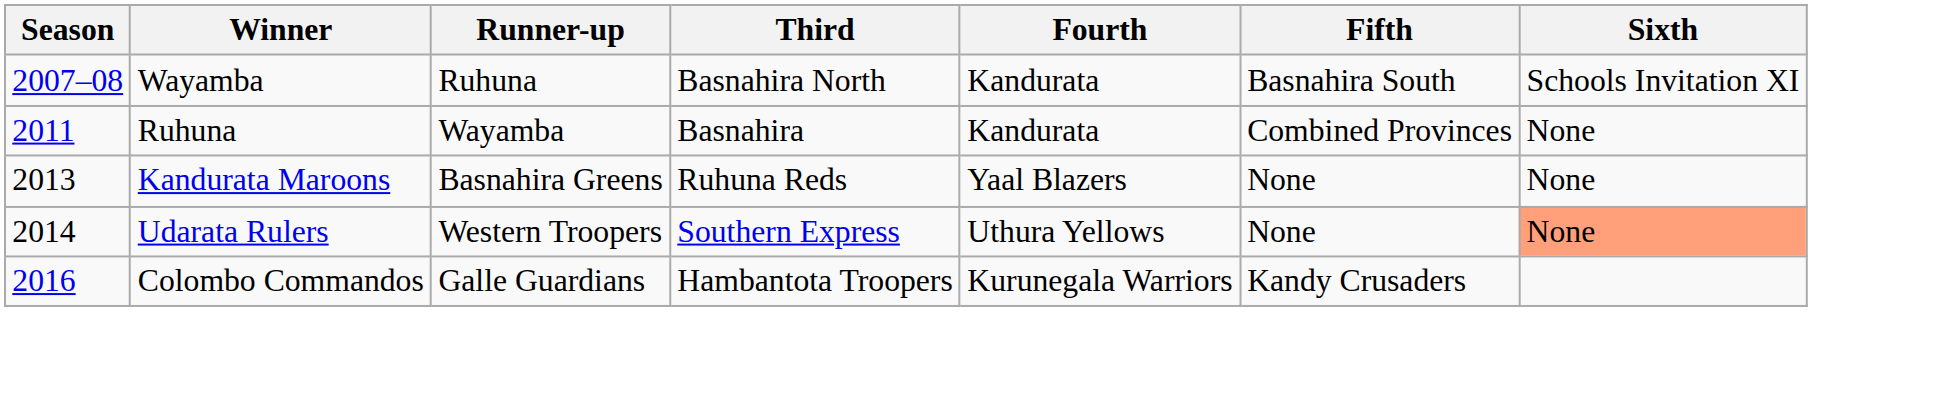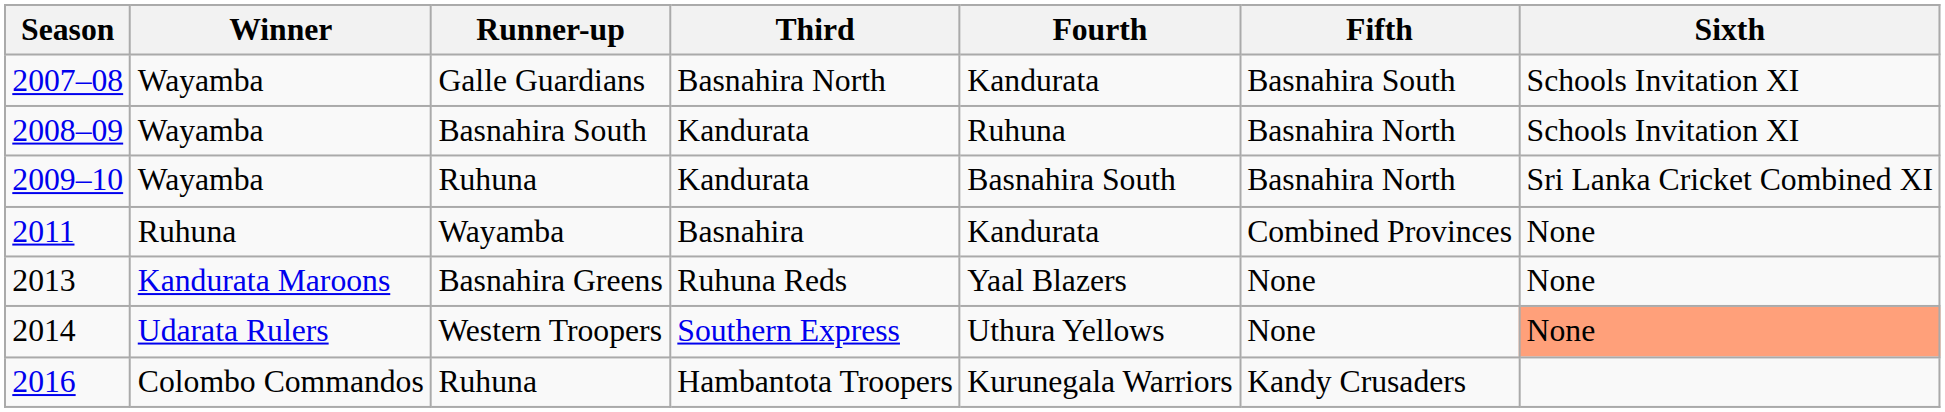2007–08 | Runner-up: Ruhuna -> Galle Guardians
+ row: 2008–09 | Wayamba | Basnahira South | Kandurata | Ruhuna | Basnahira North | Schools Invitation XI
+ row: 2009–10 | Wayamba | Ruhuna | Kandurata | Basnahira South | Basnahira North | Sri Lanka Cricket Combined XI
2016 | Runner-up: Galle Guardians -> Ruhuna
